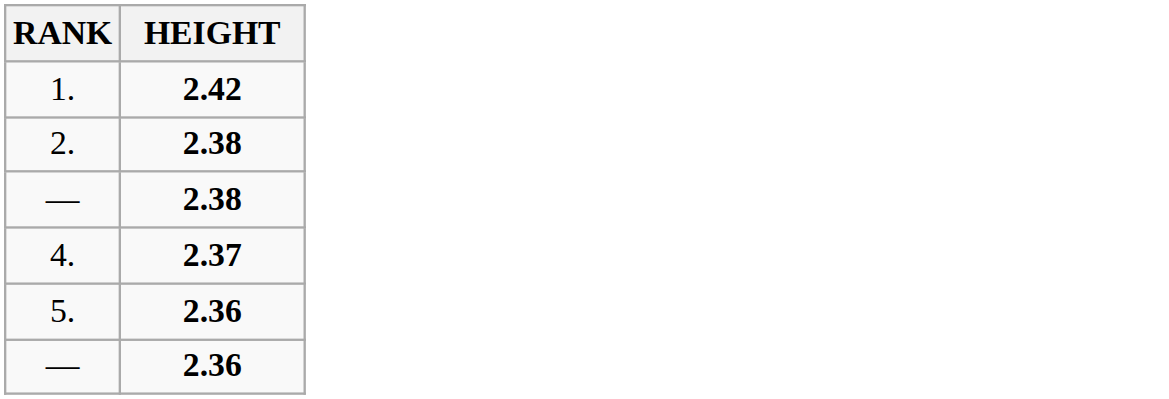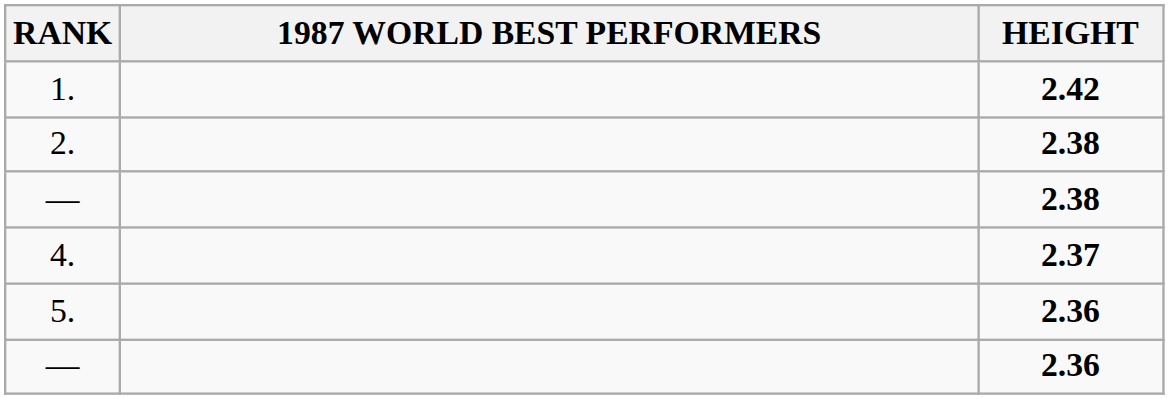+ column: 1987 WORLD BEST PERFORMERS
